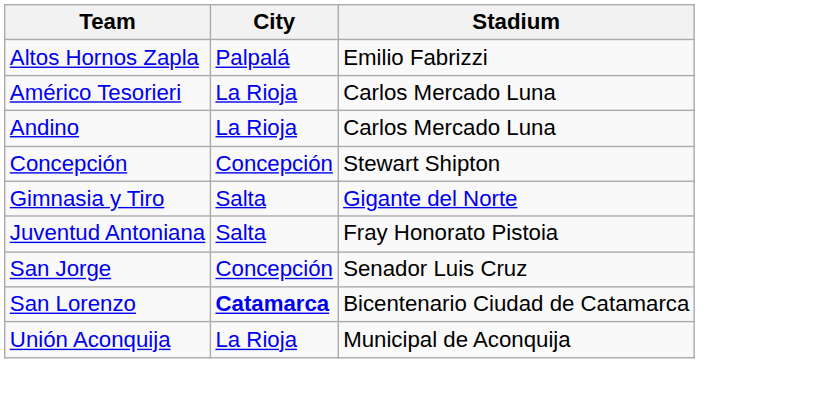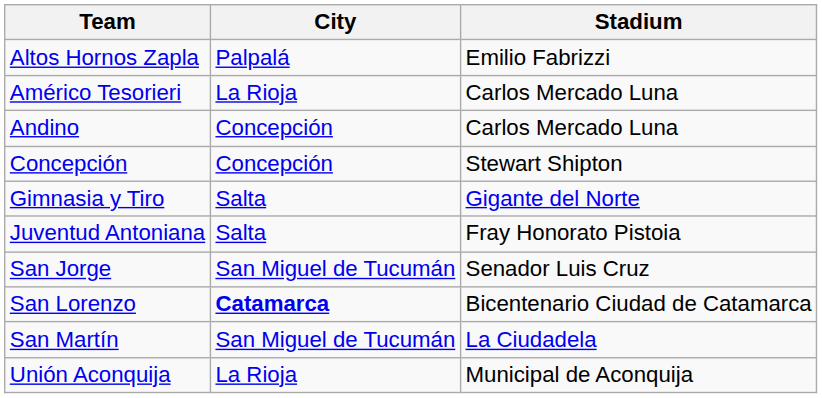Andino | City: La Rioja -> Concepción
San Jorge | City: Concepción -> San Miguel de Tucumán
+ row: San Martín | San Miguel de Tucumán | La Ciudadela
